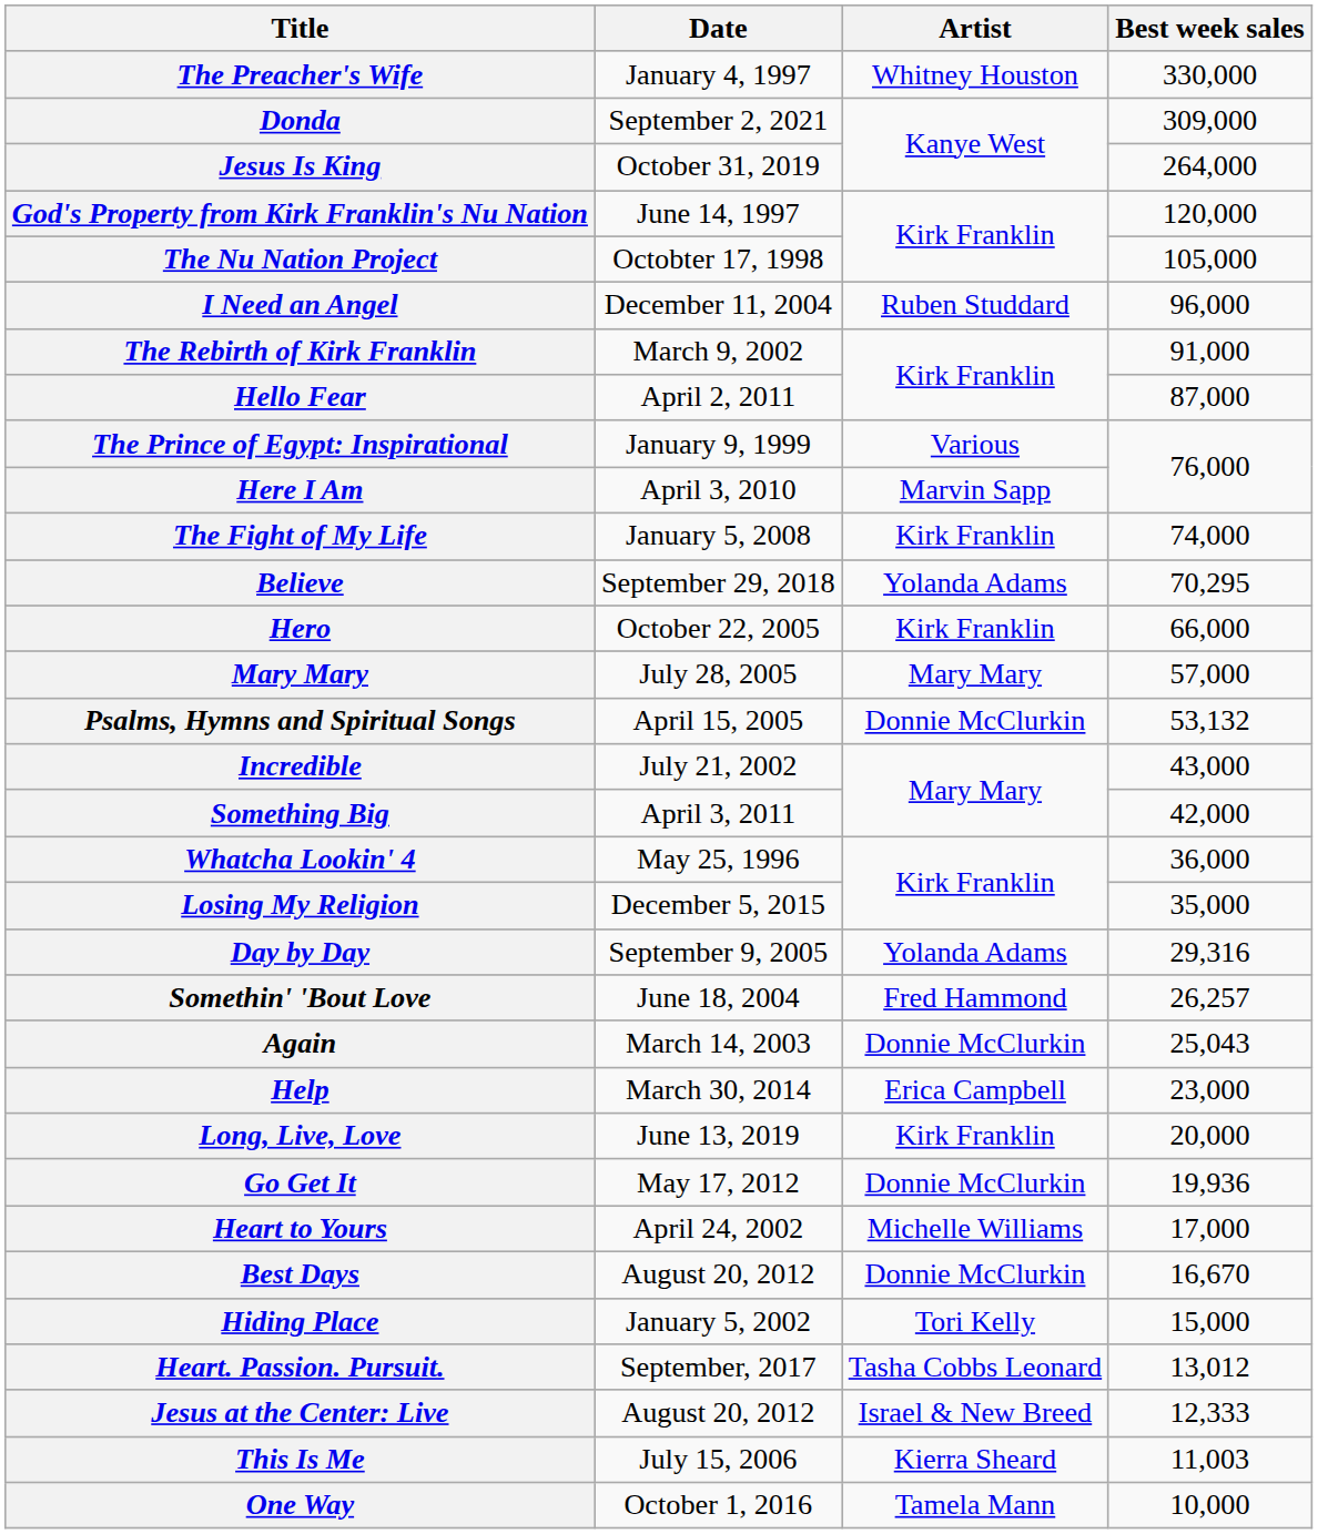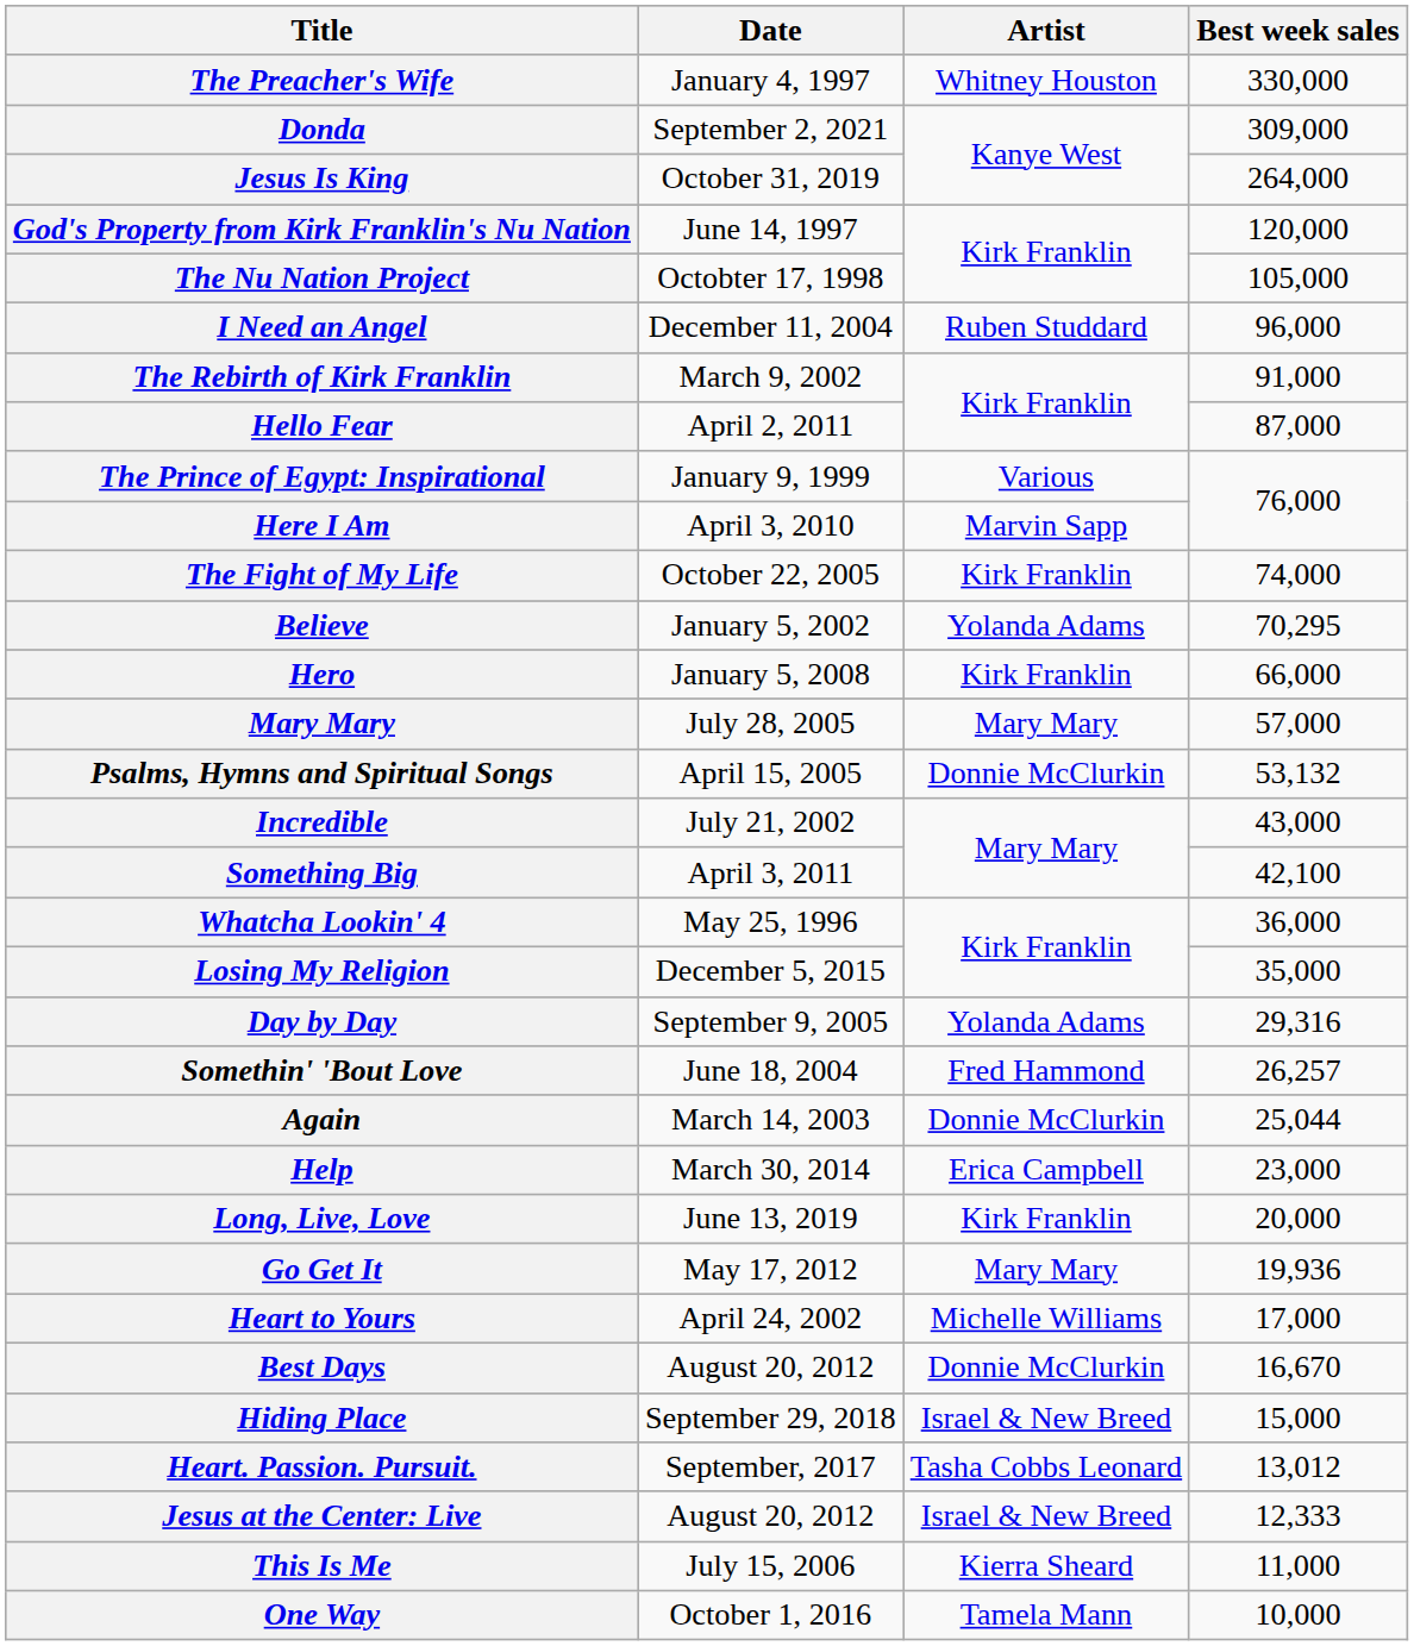The Fight of My Life | Date: January 5, 2008 -> October 22, 2005
Believe | Date: September 29, 2018 -> January 5, 2002
Hero | Date: October 22, 2005 -> January 5, 2008
Something Big | Best week sales: 42,000 -> 42,100
Again | Best week sales: 25,043 -> 25,044
Go Get It | Artist: Donnie McClurkin -> Mary Mary
Hiding Place | Date: January 5, 2002 -> September 29, 2018
Hiding Place | Artist: Tori Kelly -> Israel & New Breed
This Is Me | Best week sales: 11,003 -> 11,000
